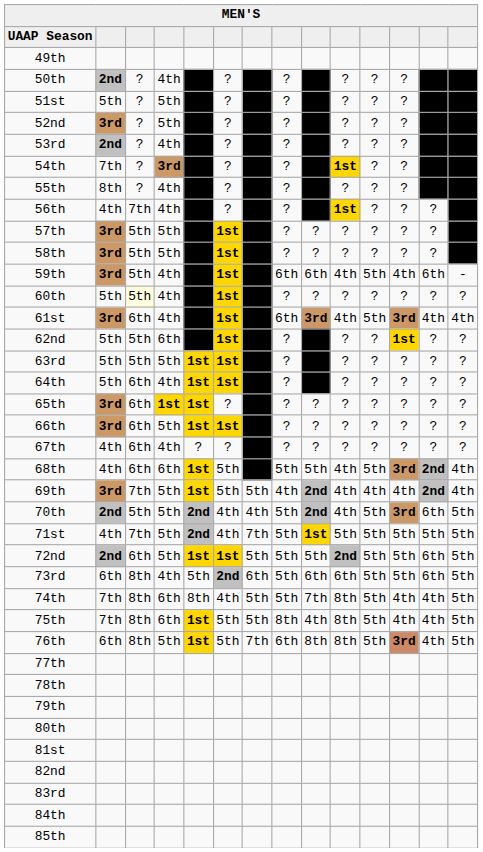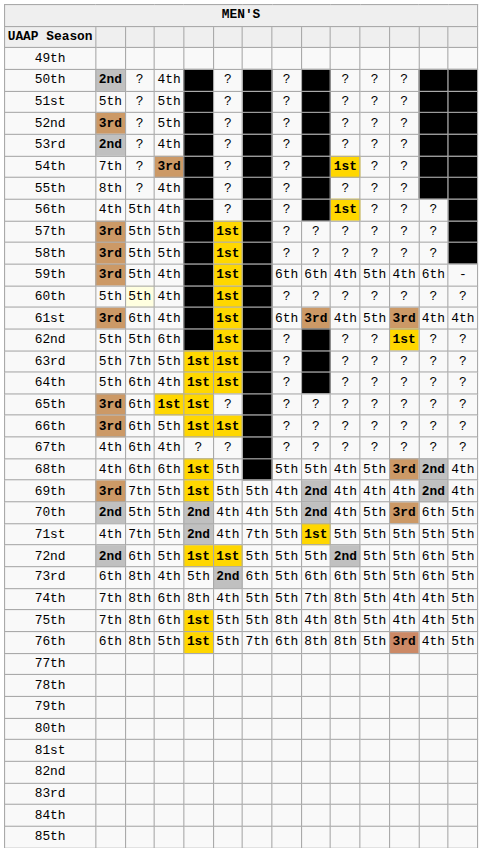56th | column 3: 7th -> 5th
63rd | column 3: 5th -> 7th
